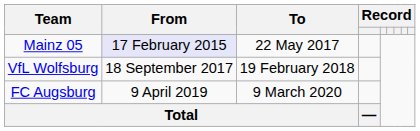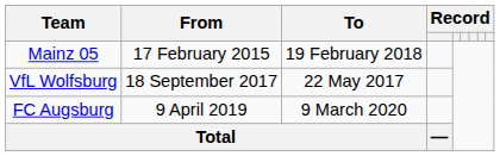Mainz 05 | From: lavender background -> no background
Mainz 05 | To: 22 May 2017 -> 19 February 2018
VfL Wolfsburg | To: 19 February 2018 -> 22 May 2017
